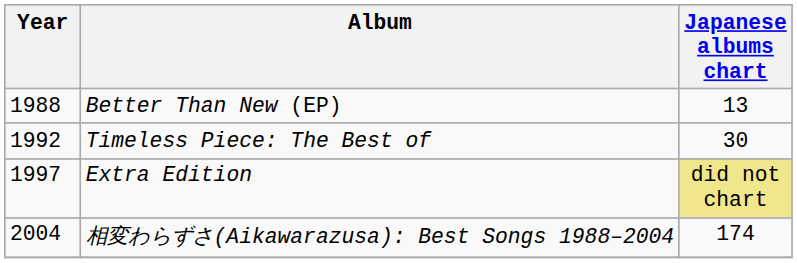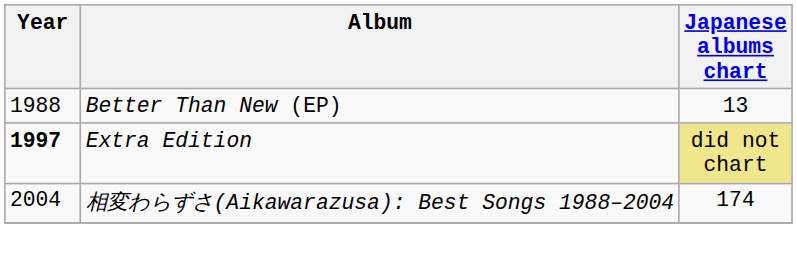- row: 1992 | Timeless Piece: The Best of | 30
Extra Edition | Year: normal -> bold
